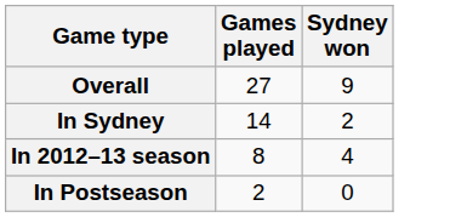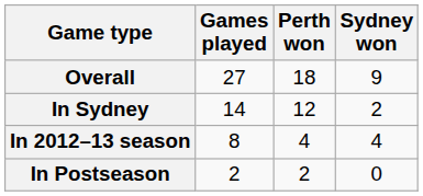+ column: Perth won | 18 | 12 | 4 | 2
